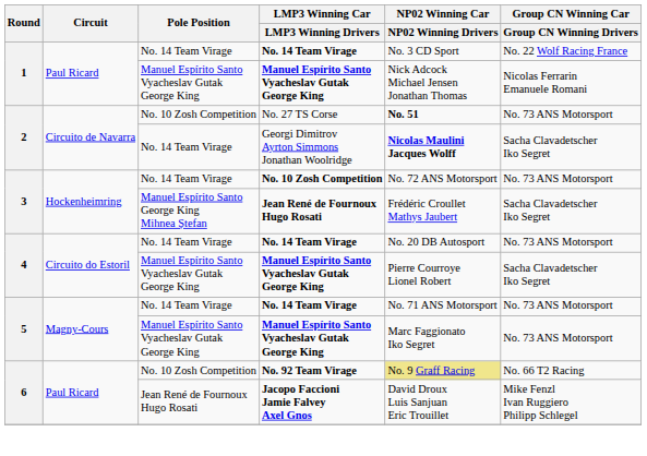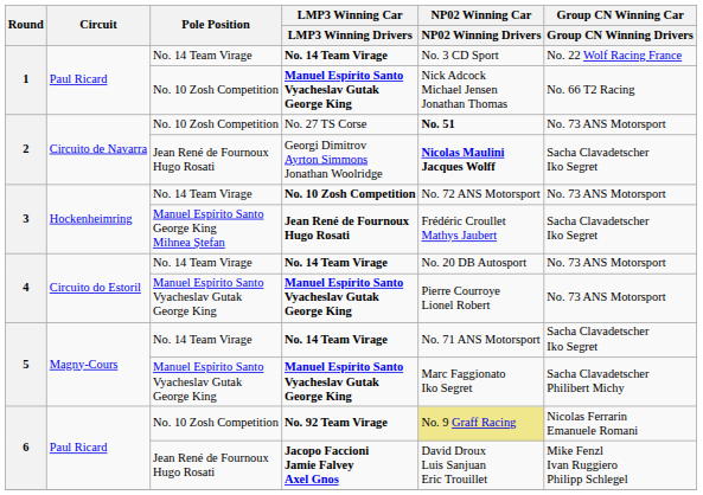1 / Manuel Espírito Santo Vyacheslav Gutak George King | Pole Position: Manuel Espírito Santo Vyacheslav Gutak George King -> No. 10 Zosh Competition
1 / Manuel Espírito Santo Vyacheslav Gutak George King | Group CN Winning Car / Group CN Winning Drivers: Nicolas Ferrarin Emanuele Romani -> No. 66 T2 Racing
Georgi Dimitrov Ayrton Simmons Jonathan Woolridge | Pole Position: No. 14 Team Virage -> Jean René de Fournoux Hugo Rosati
4 / Manuel Espírito Santo Vyacheslav Gutak George King | Group CN Winning Car / Group CN Winning Drivers: Sacha Clavadetscher Iko Segret -> No. 73 ANS Motorsport
5 / No. 14 Team Virage | Group CN Winning Car / Group CN Winning Drivers: No. 73 ANS Motorsport -> Sacha Clavadetscher Iko Segret
5 / Manuel Espírito Santo Vyacheslav Gutak George King | Group CN Winning Car / Group CN Winning Drivers: No. 73 ANS Motorsport -> Sacha Clavadetscher Philibert Michy
No. 92 Team Virage | Group CN Winning Car / Group CN Winning Drivers: No. 66 T2 Racing -> Nicolas Ferrarin Emanuele Romani
